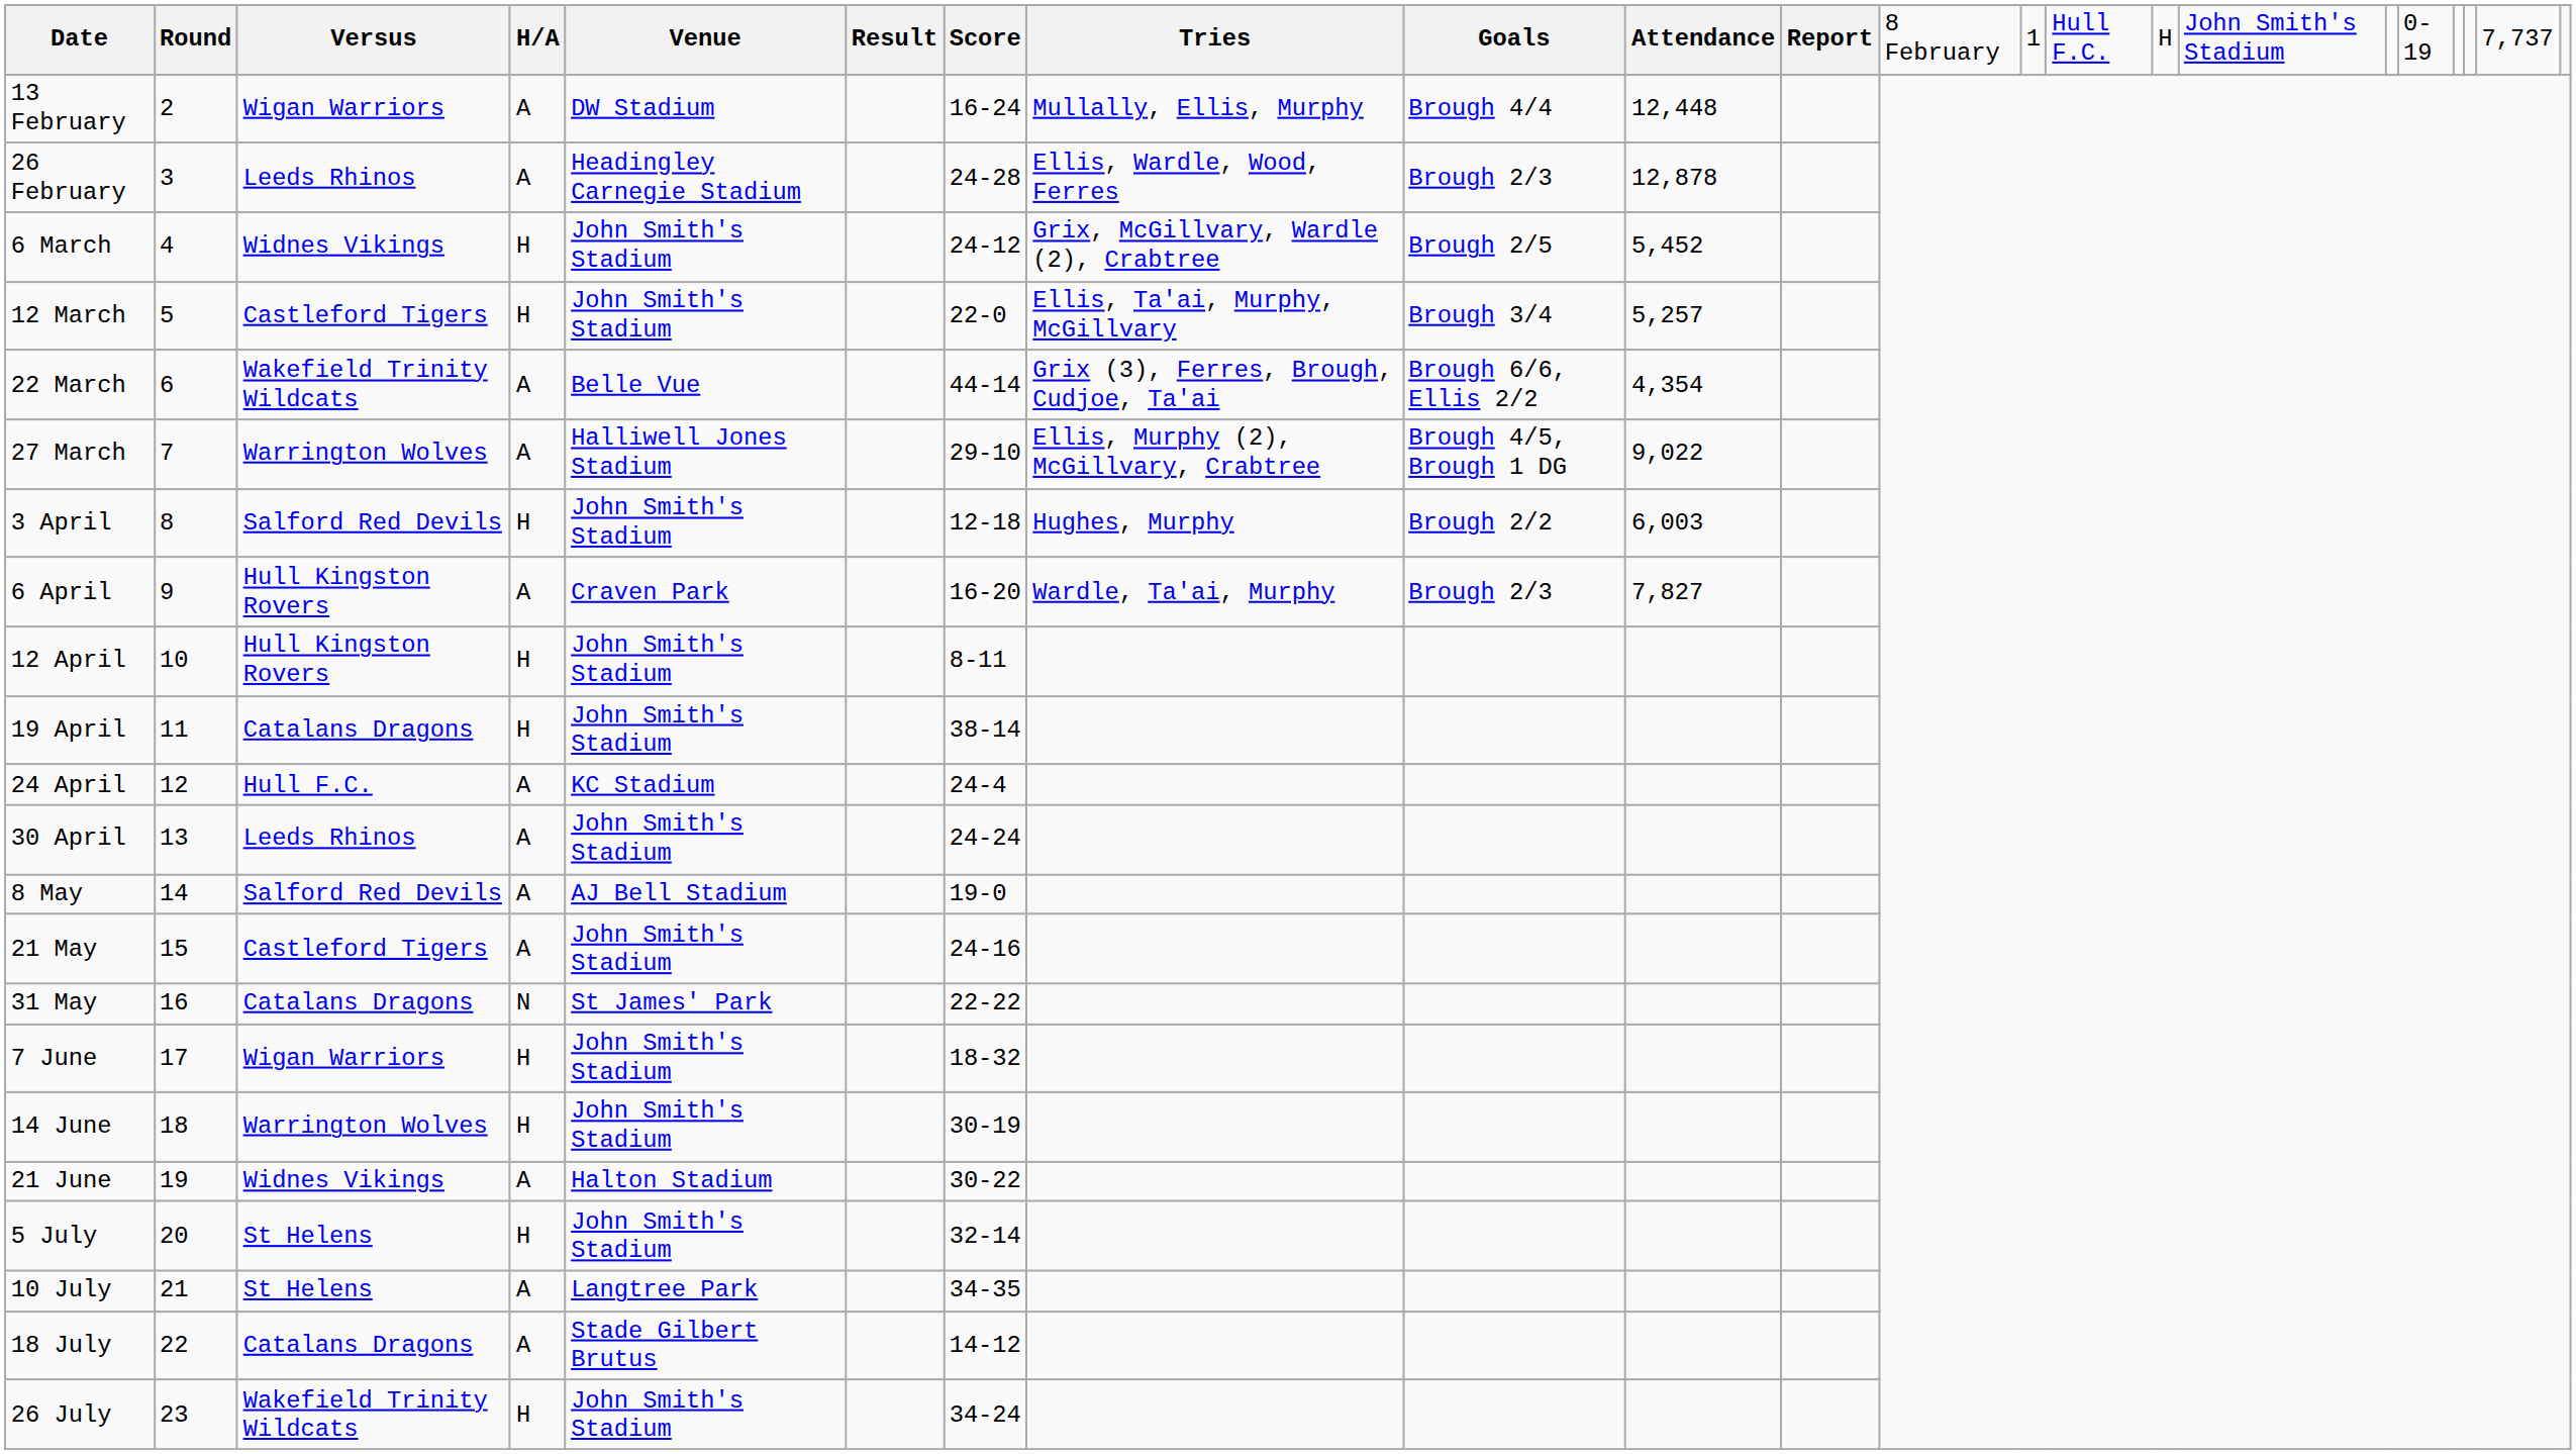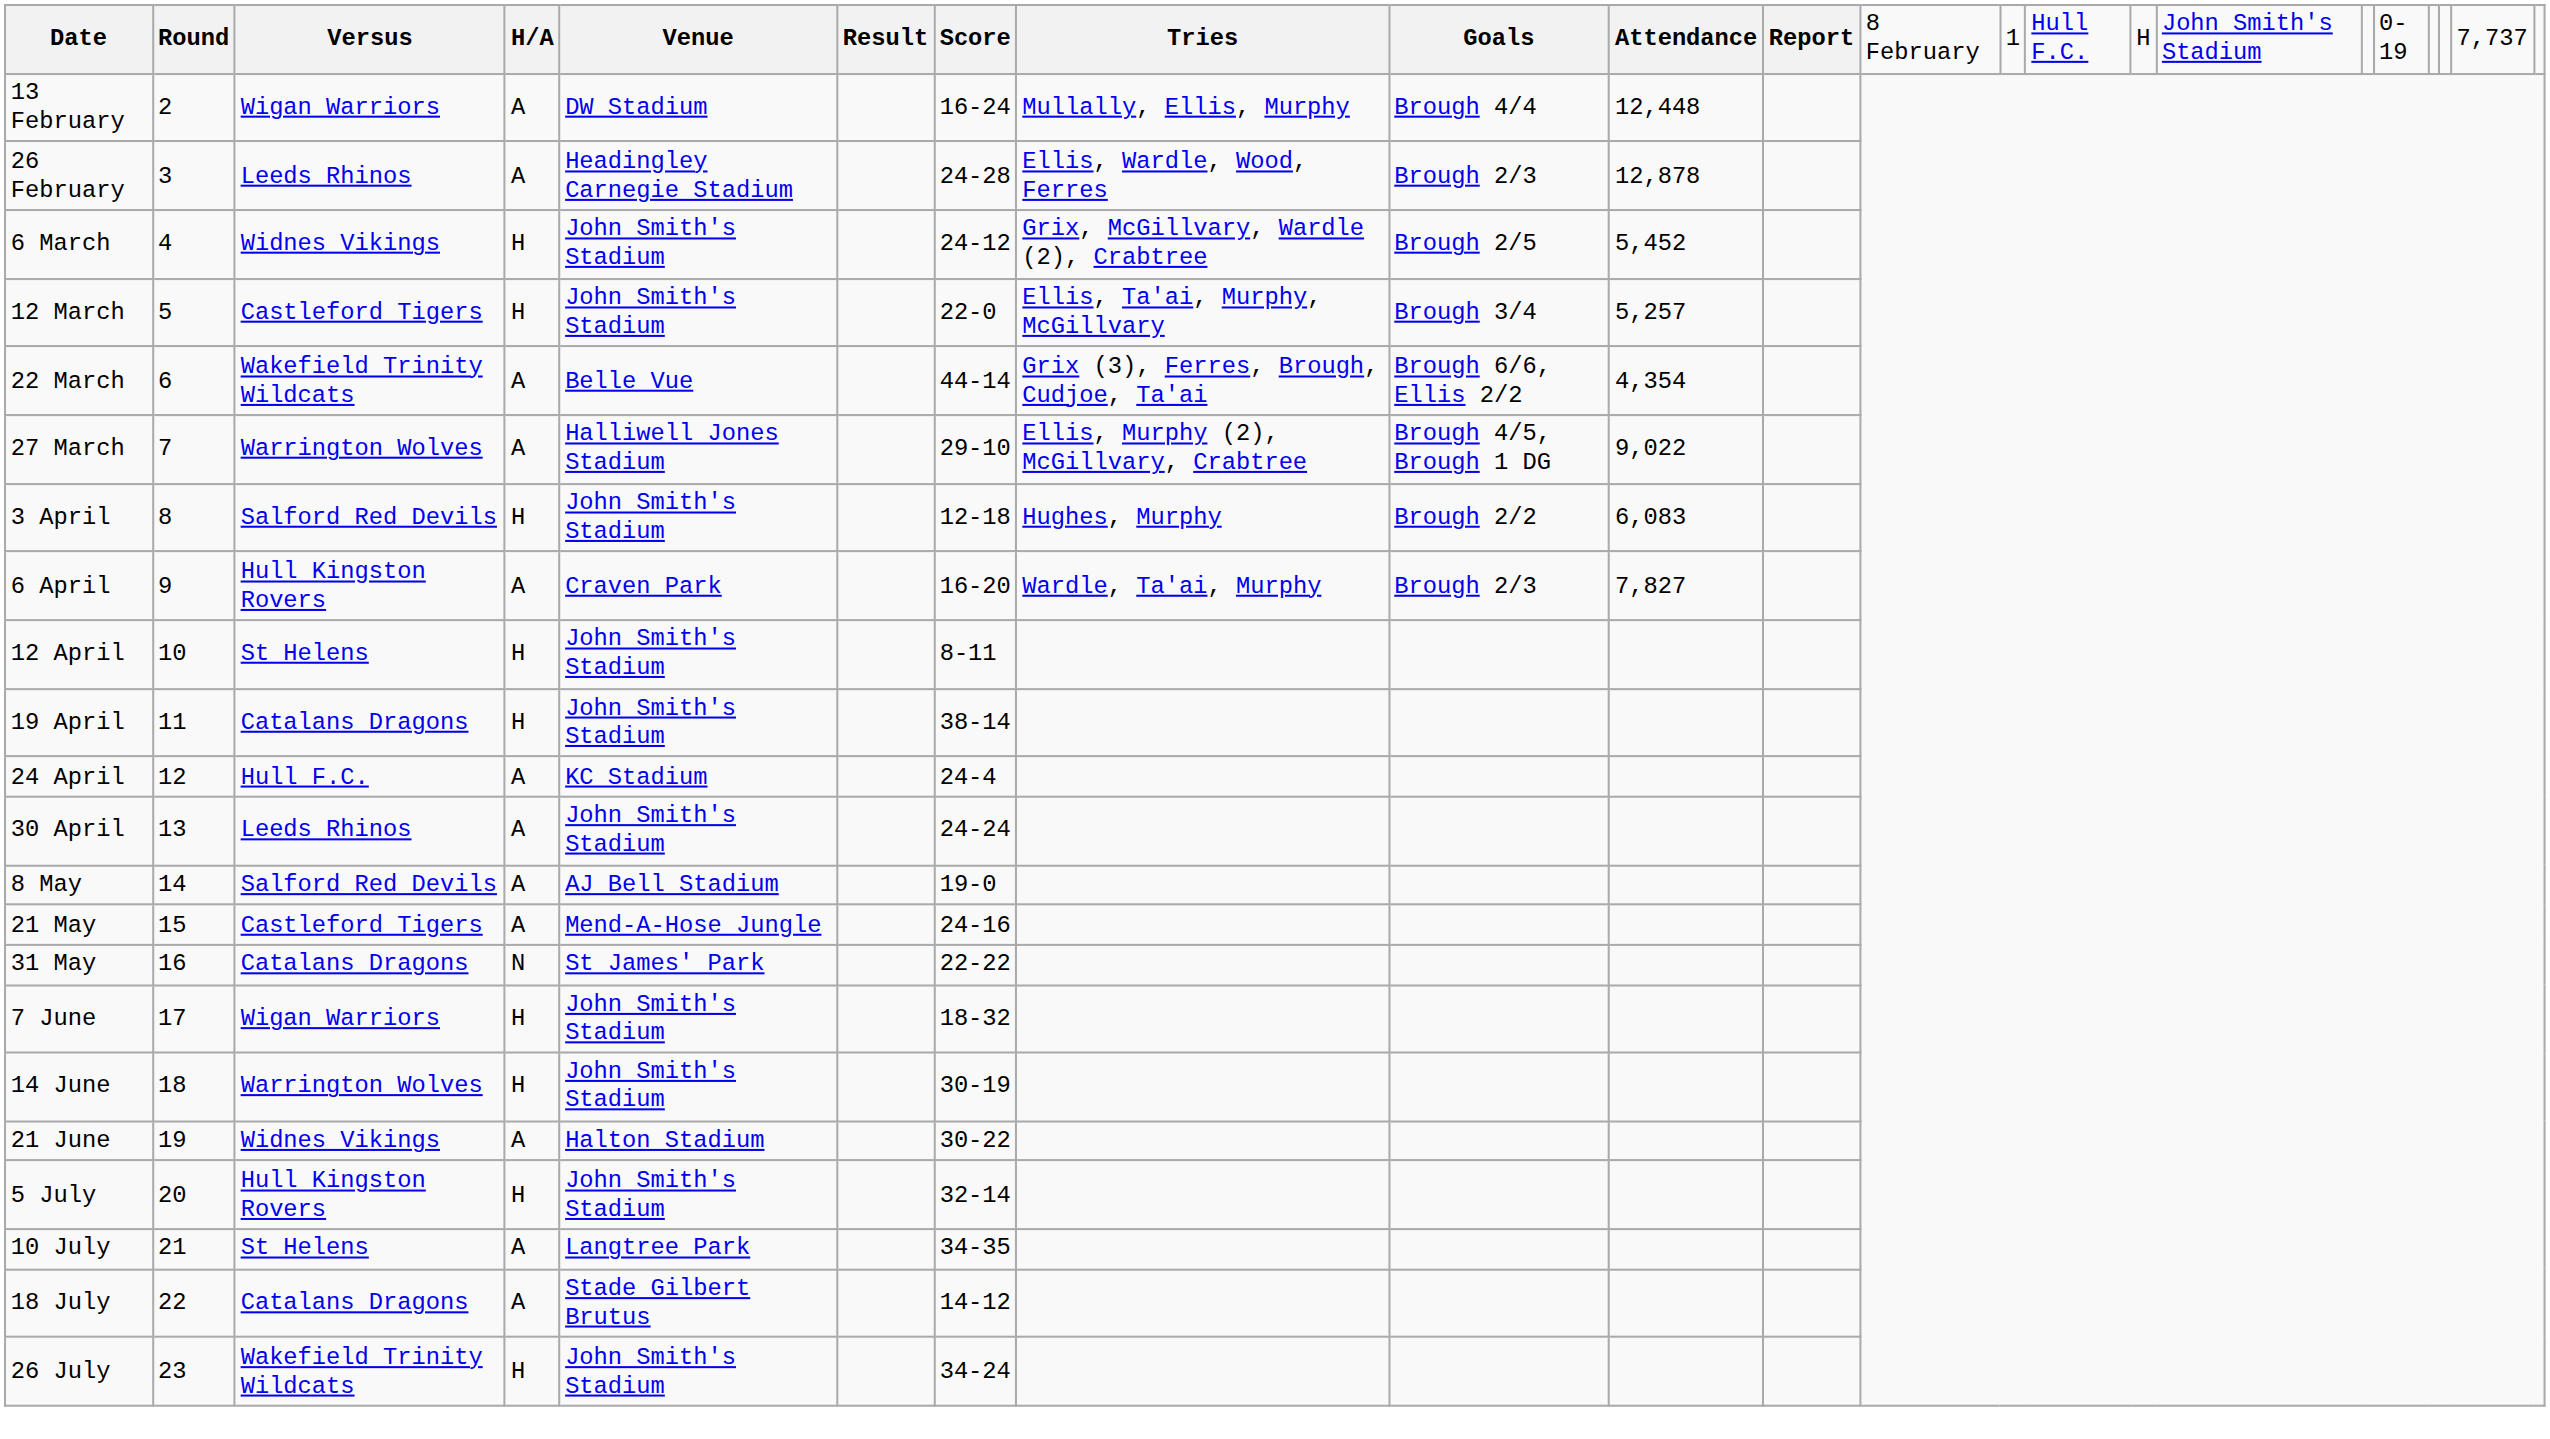3 April | column 10: 6,003 -> 6,083
12 April | column 3: Hull Kingston Rovers -> St Helens
21 May | column 5: John Smith's Stadium -> Mend-A-Hose Jungle
5 July | column 3: St Helens -> Hull Kingston Rovers
